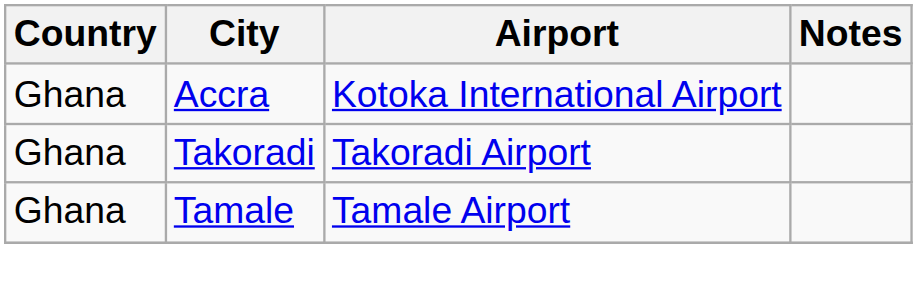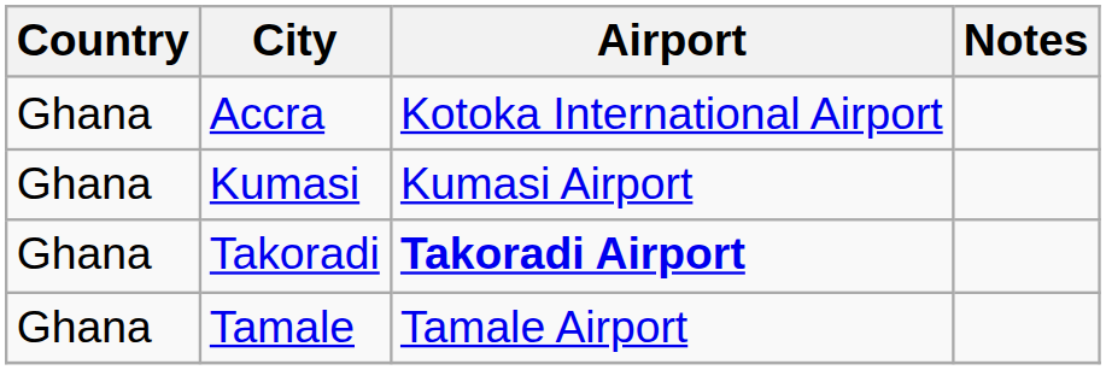+ row: Ghana | Kumasi | Kumasi Airport
Takoradi | Airport: normal -> bold
